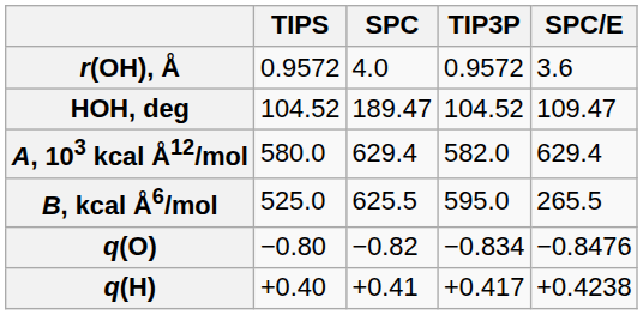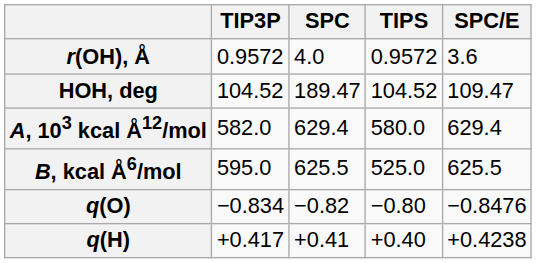columns swapped: TIPS <-> TIP3P
B, kcal Å6/mol | SPC/E: 265.5 -> 625.5
